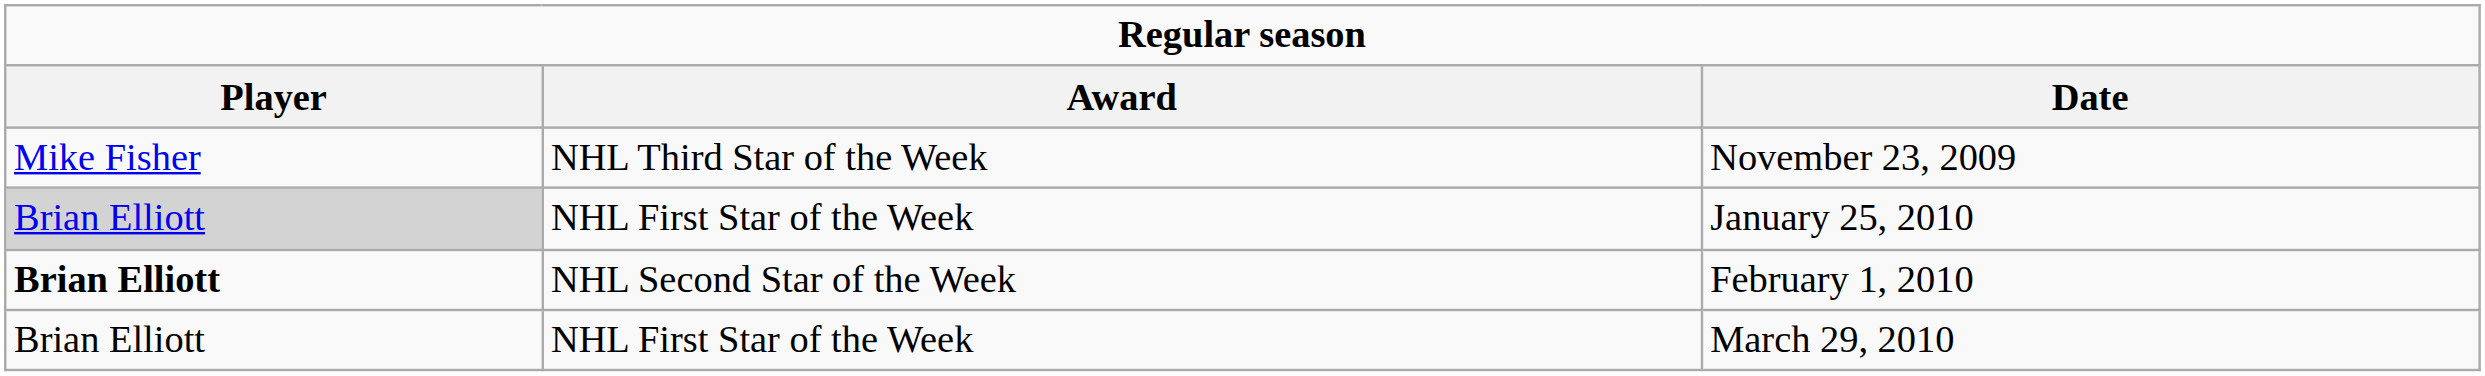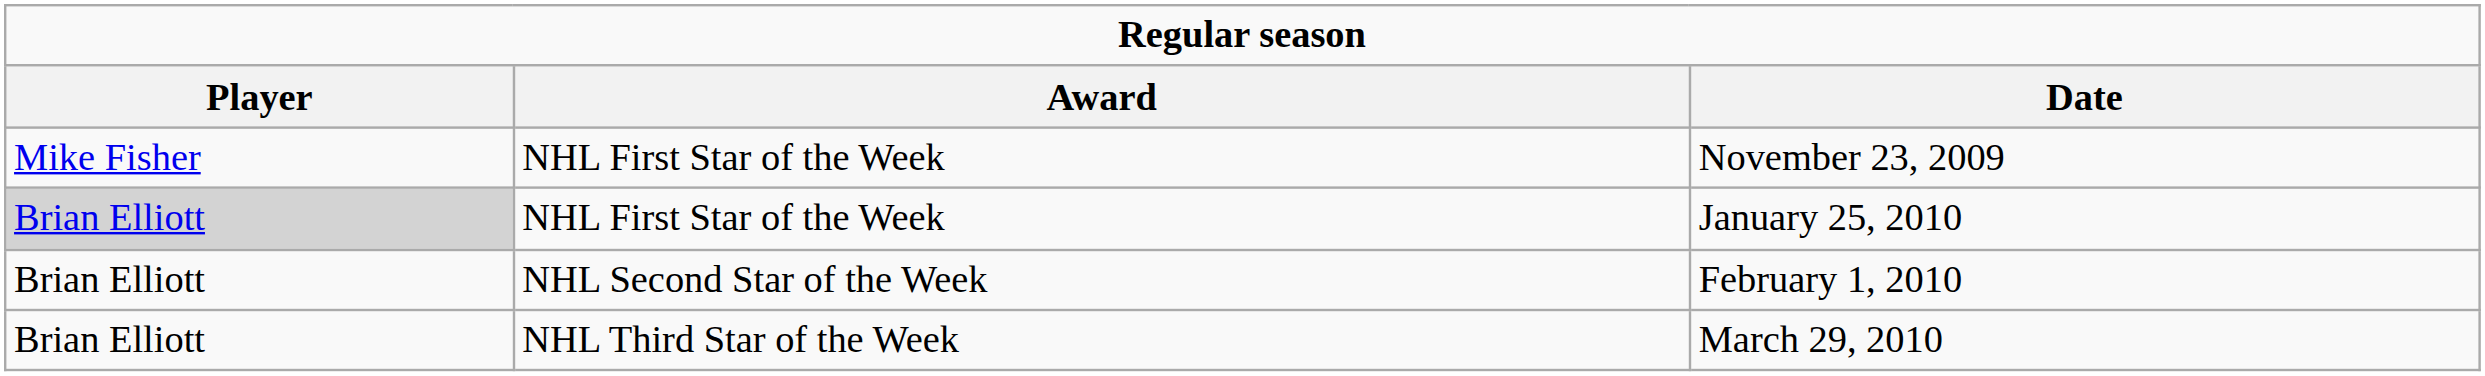November 23, 2009 | Award: NHL Third Star of the Week -> NHL First Star of the Week
February 1, 2010 | Player: bold -> normal
March 29, 2010 | Award: NHL First Star of the Week -> NHL Third Star of the Week
